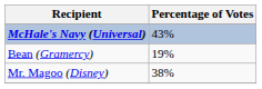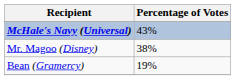rows swapped: Bean (Gramercy) <-> Mr. Magoo (Disney)
